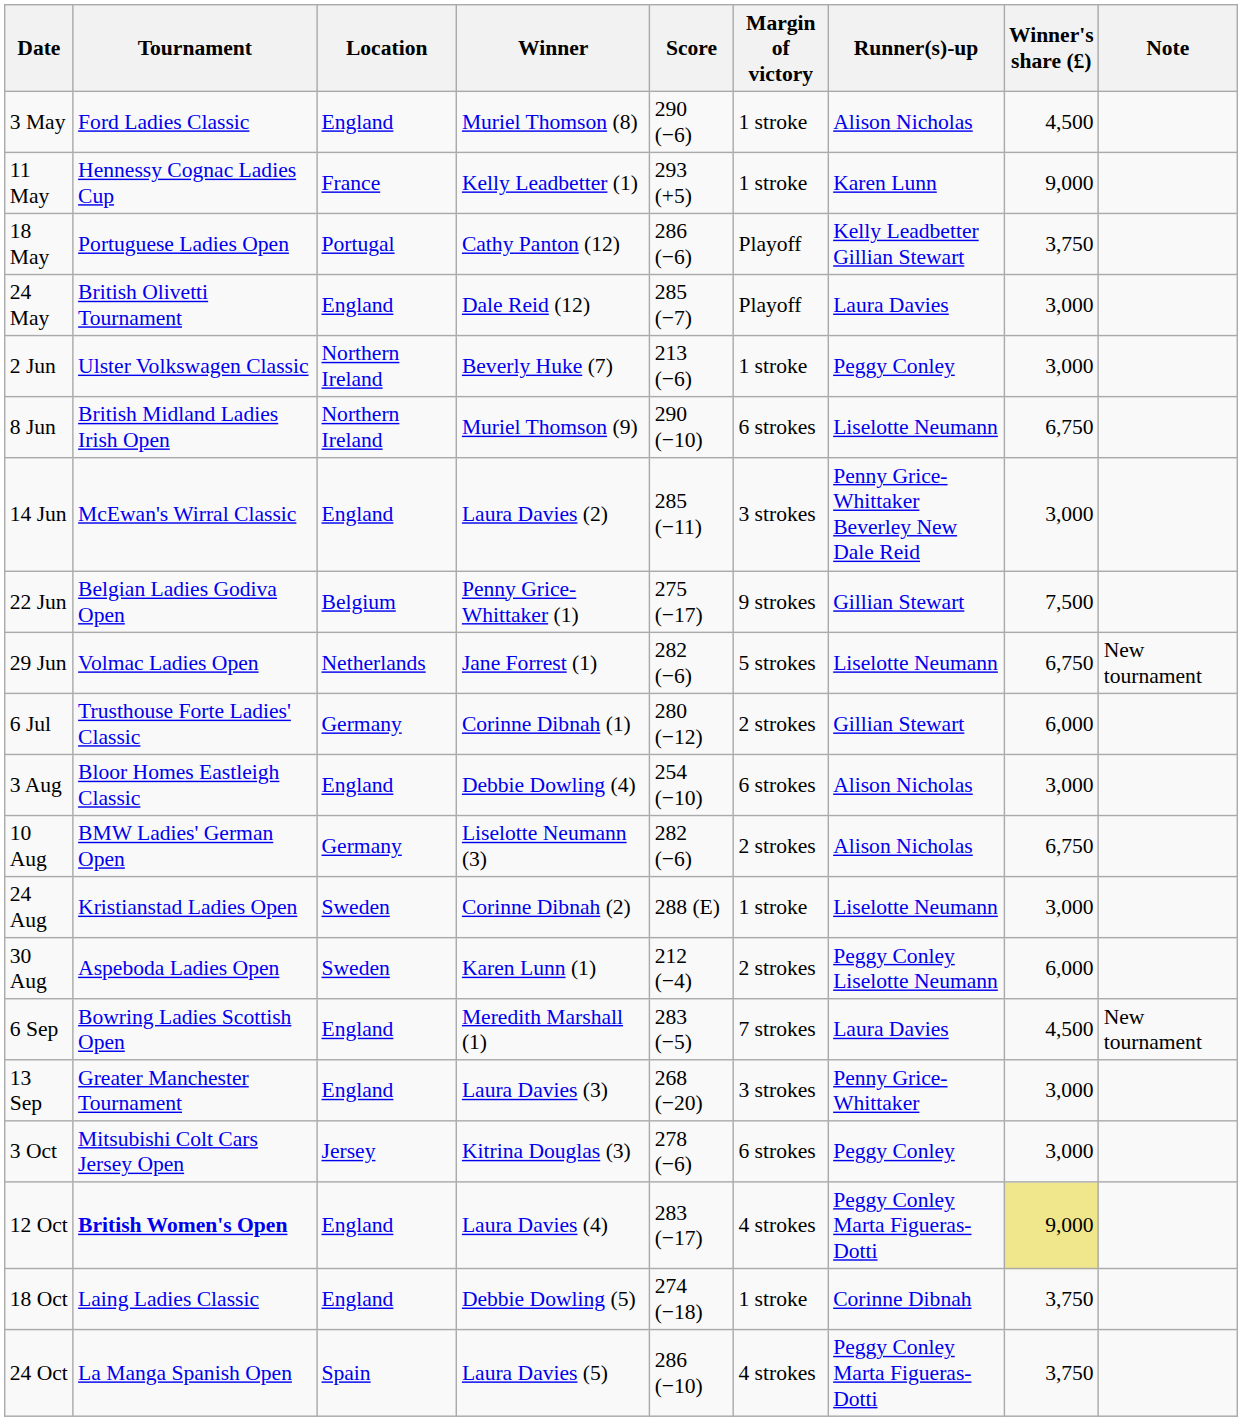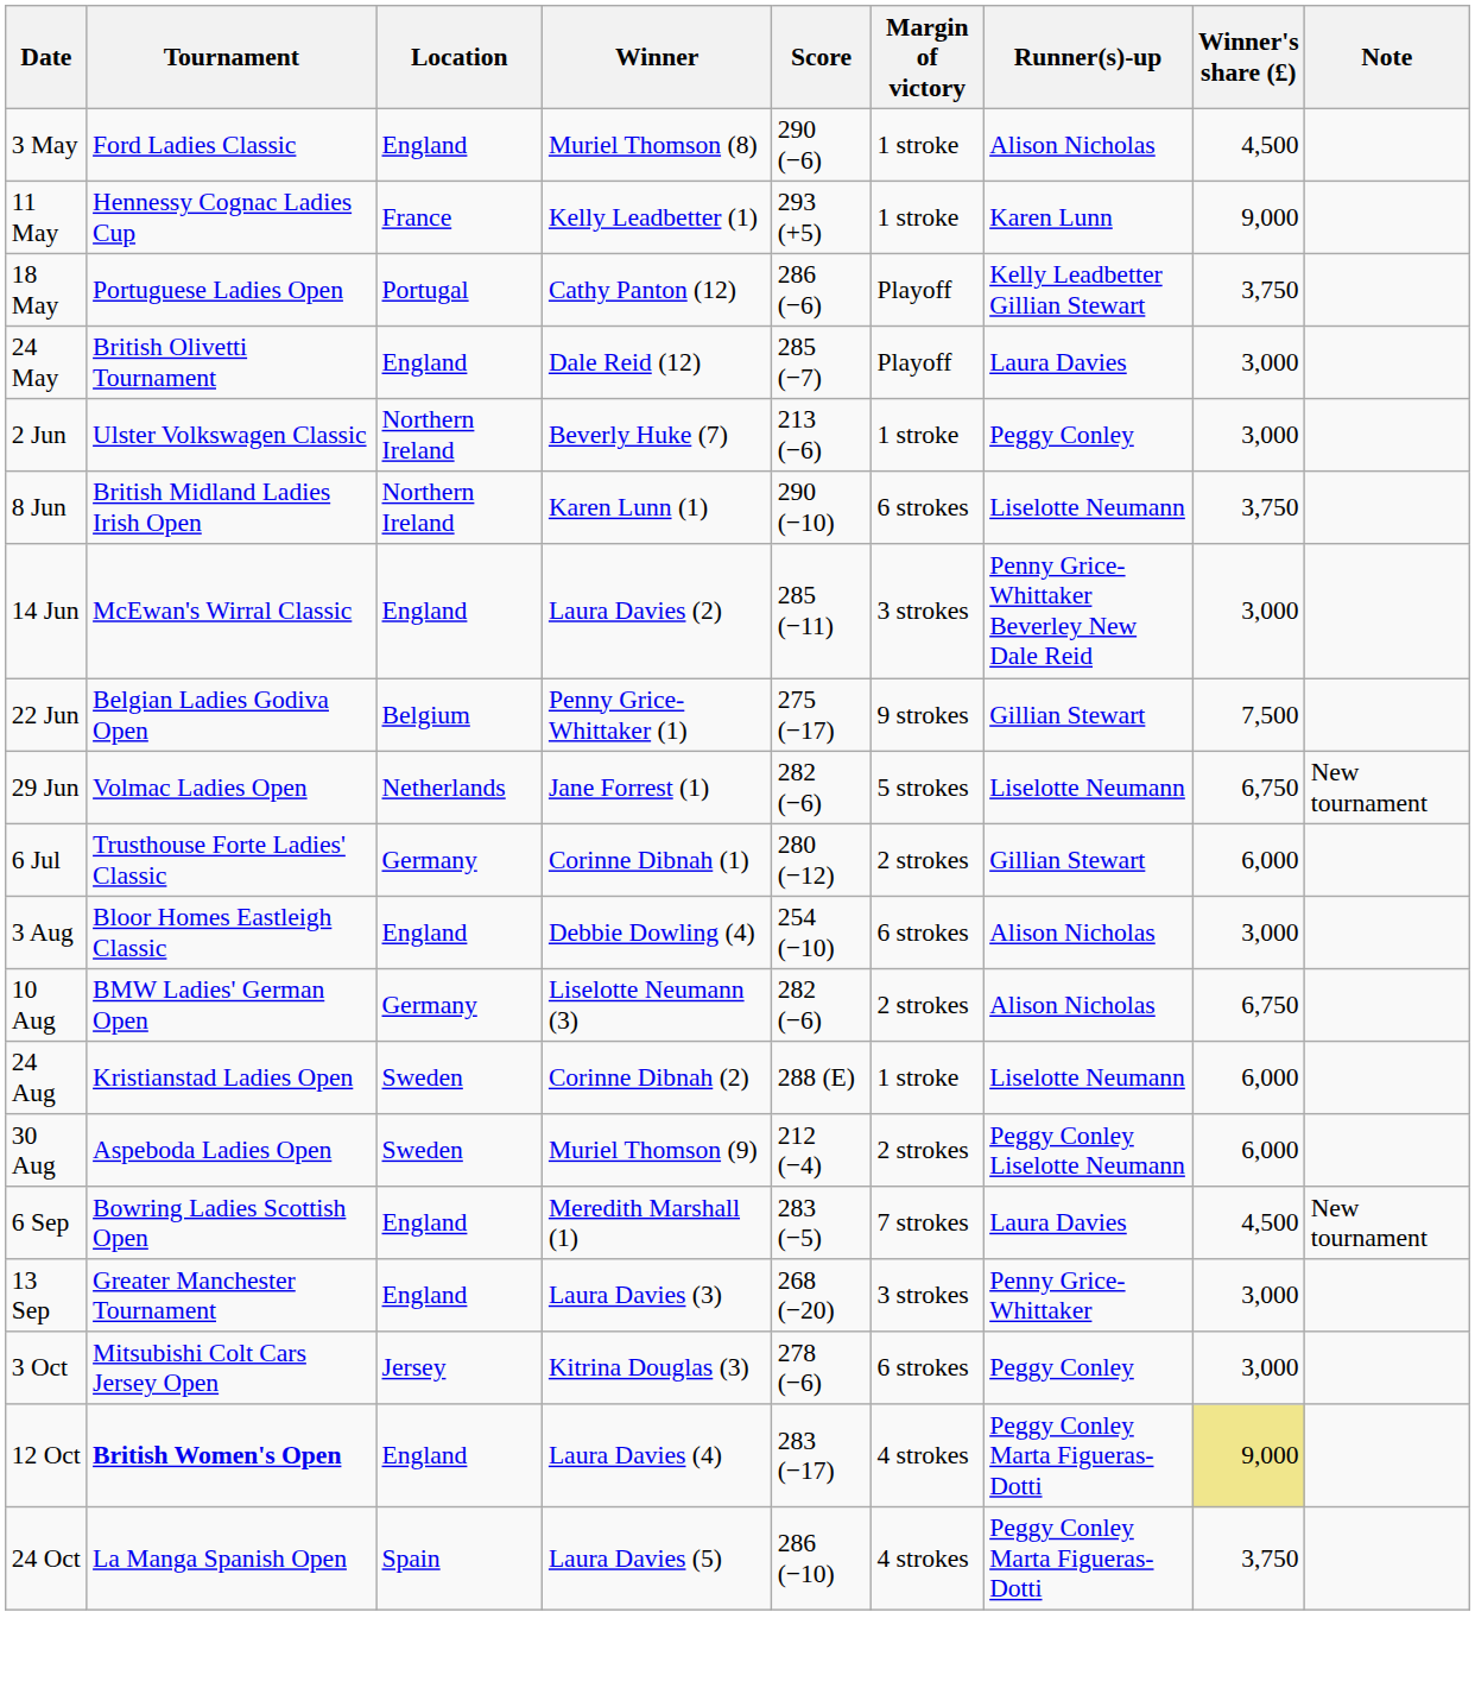8 Jun | Winner: Muriel Thomson (9) -> Karen Lunn (1)
8 Jun | Winner's share (£): 6,750 -> 3,750
24 Aug | Winner's share (£): 3,000 -> 6,000
30 Aug | Winner: Karen Lunn (1) -> Muriel Thomson (9)
- row: 18 Oct | Laing Ladies Classic | England | Debbie Dowling (5) | 274 (−18) | 1 stroke | Corinne Dibnah | 3,750
